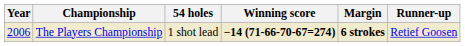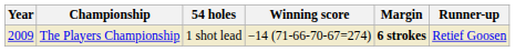The Players Championship | Year: 2006 -> 2009
The Players Championship | Winning score: bold -> normal
